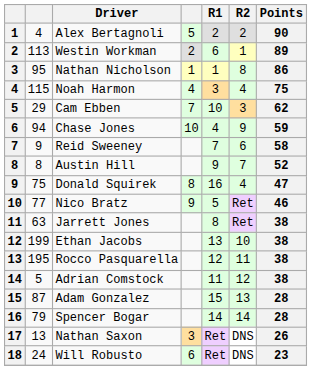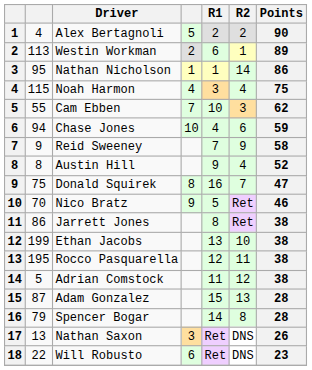Nathan Nicholson | R2: 8 -> 14
Cam Ebben | column 2: 29 -> 55
Chase Jones | R2: 9 -> 6
Reid Sweeney | R2: 6 -> 9
Austin Hill | R2: 7 -> 4
Donald Squirek | R2: 4 -> 7
Nico Bratz | column 2: 77 -> 70
Jarrett Jones | column 2: 63 -> 86
Spencer Bogar | R2: 14 -> 8
Will Robusto | column 2: 24 -> 22
